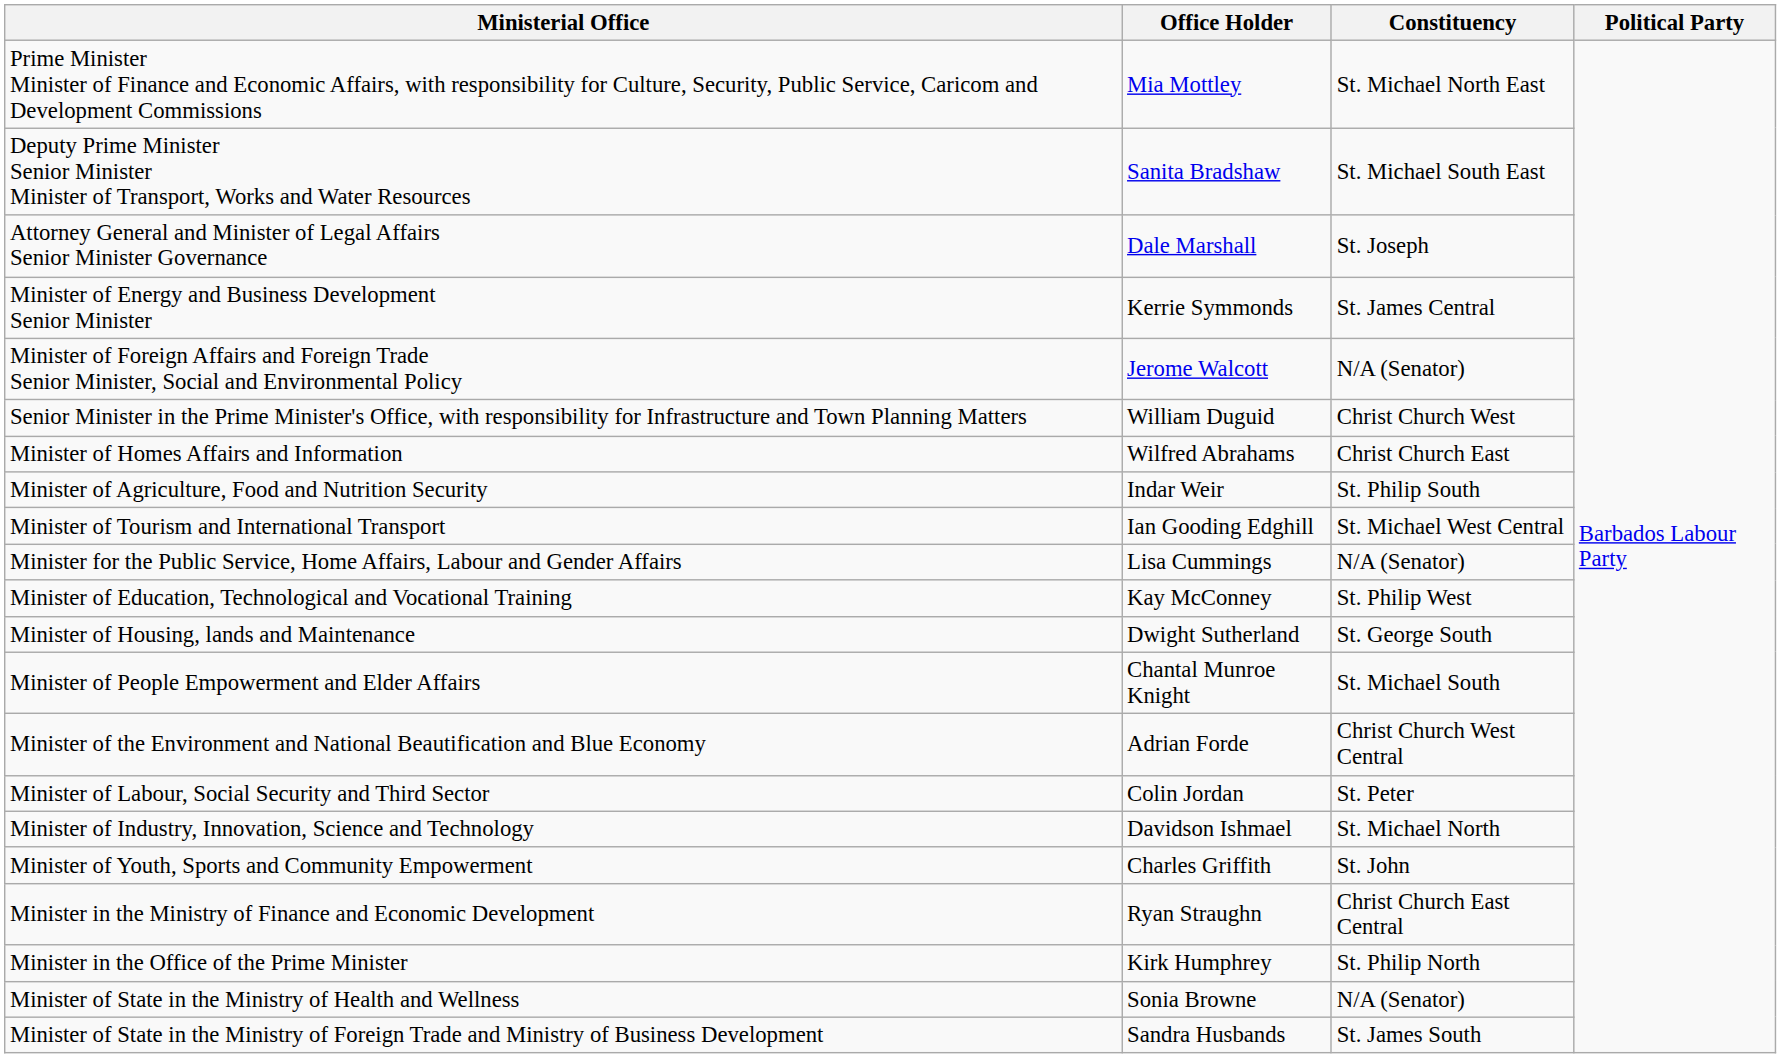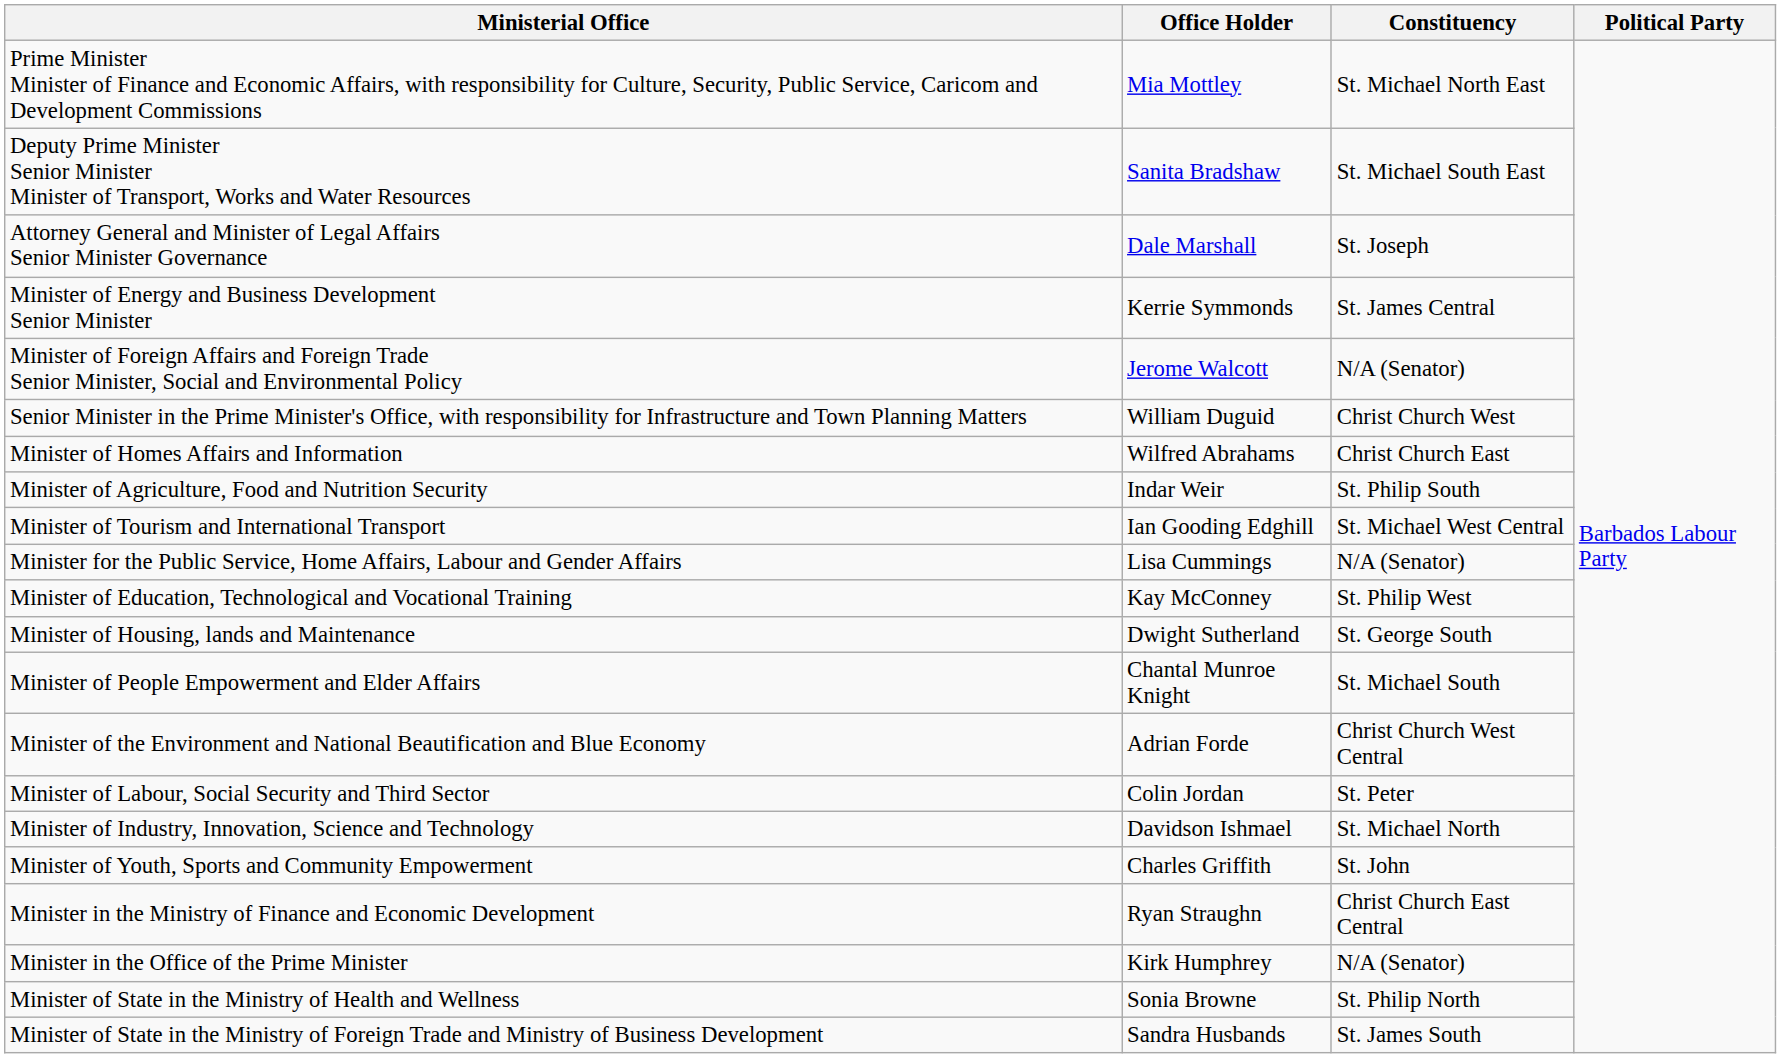Minister in the Office of the Prime Minister | Constituency: St. Philip North -> N/A (Senator)
Minister of State in the Ministry of Health and Wellness | Constituency: N/A (Senator) -> St. Philip North
